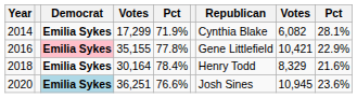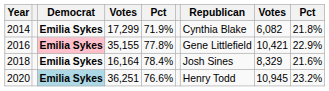2014 | column 9: 28.1% -> 21.8%
2018 | column 4: 30,164 -> 16,164
2018 | Republican: Henry Todd -> Josh Sines
2020 | Republican: Josh Sines -> Henry Todd
2020 | column 9: 23.6% -> 23.2%
